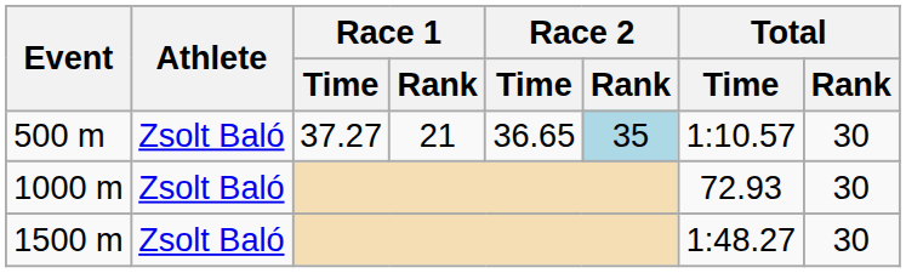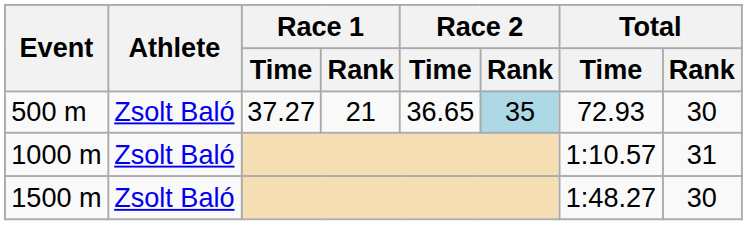500 m | Total / Time: 1:10.57 -> 72.93
1000 m | Total / Time: 72.93 -> 1:10.57
1000 m | Total / Rank: 30 -> 31
